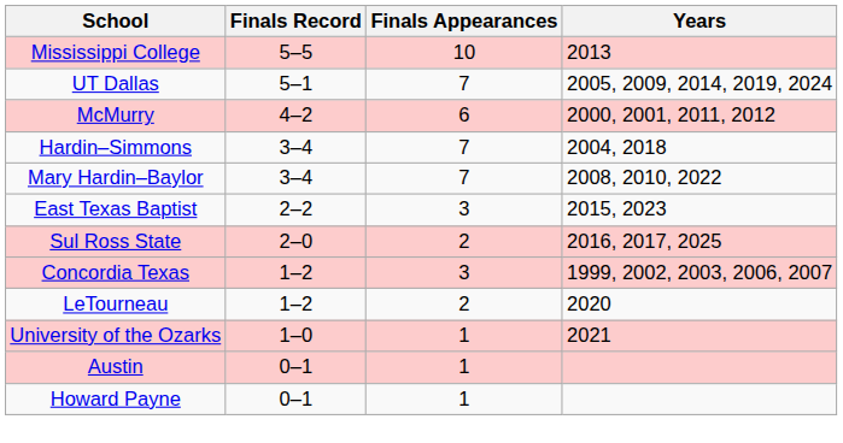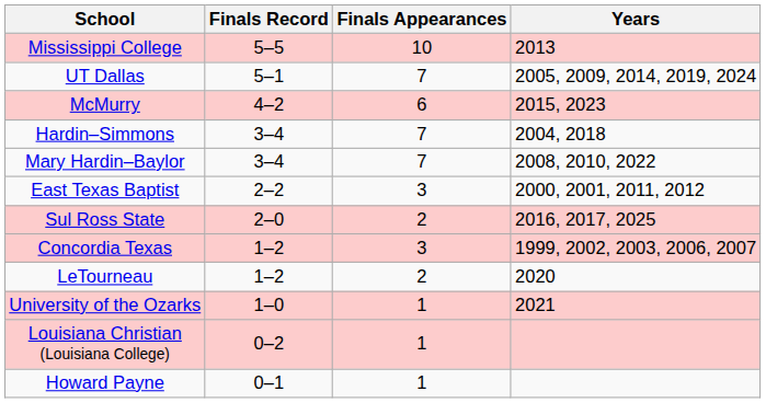McMurry | Years: 2000, 2001, 2011, 2012 -> 2015, 2023
East Texas Baptist | Years: 2015, 2023 -> 2000, 2001, 2011, 2012
+ row: Louisiana Christian (Louisiana College) | 0–2 | 1
- row: Austin | 0–1 | 1
